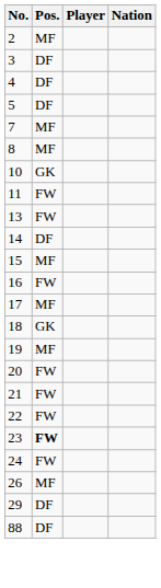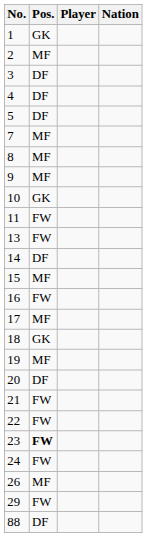+ row: 1 | GK
+ row: 9 | MF
20 | Pos.: FW -> DF
29 | Pos.: DF -> FW
